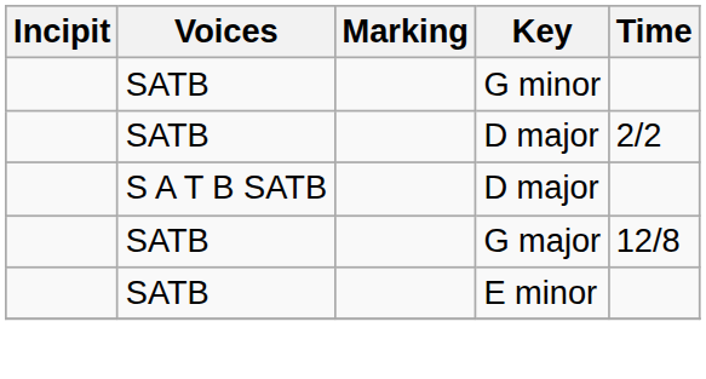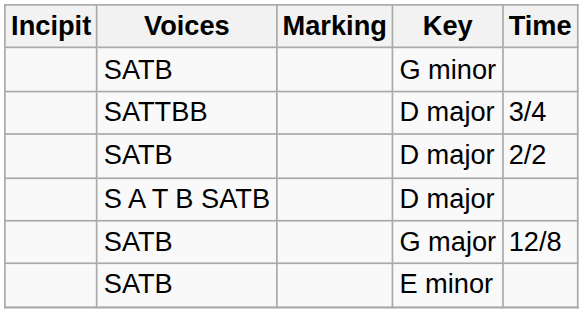+ row: SATTBB | D major | 3/4
